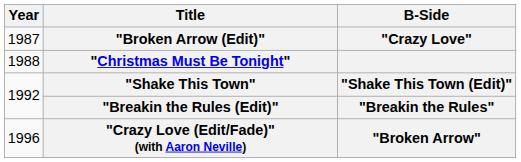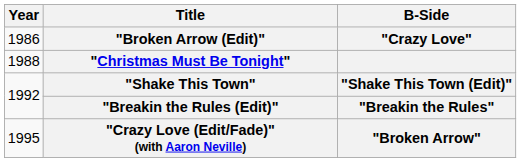"Broken Arrow (Edit)" | Year: 1987 -> 1986
"Crazy Love (Edit/Fade)" (with Aaron Neville) | Year: 1996 -> 1995
